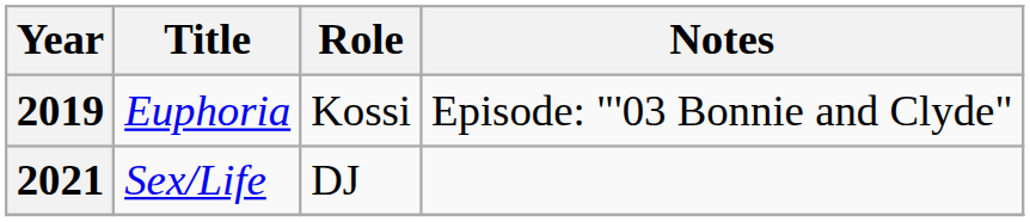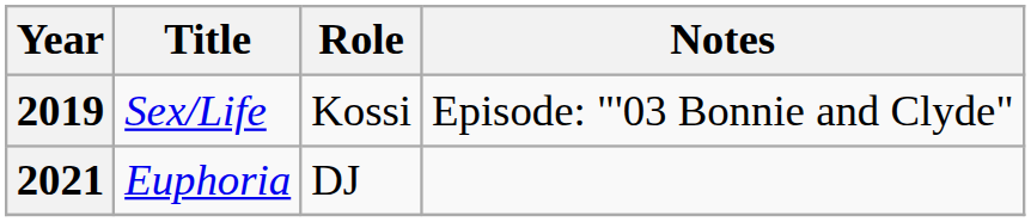2019 | Title: Euphoria -> Sex/Life
2021 | Title: Sex/Life -> Euphoria
